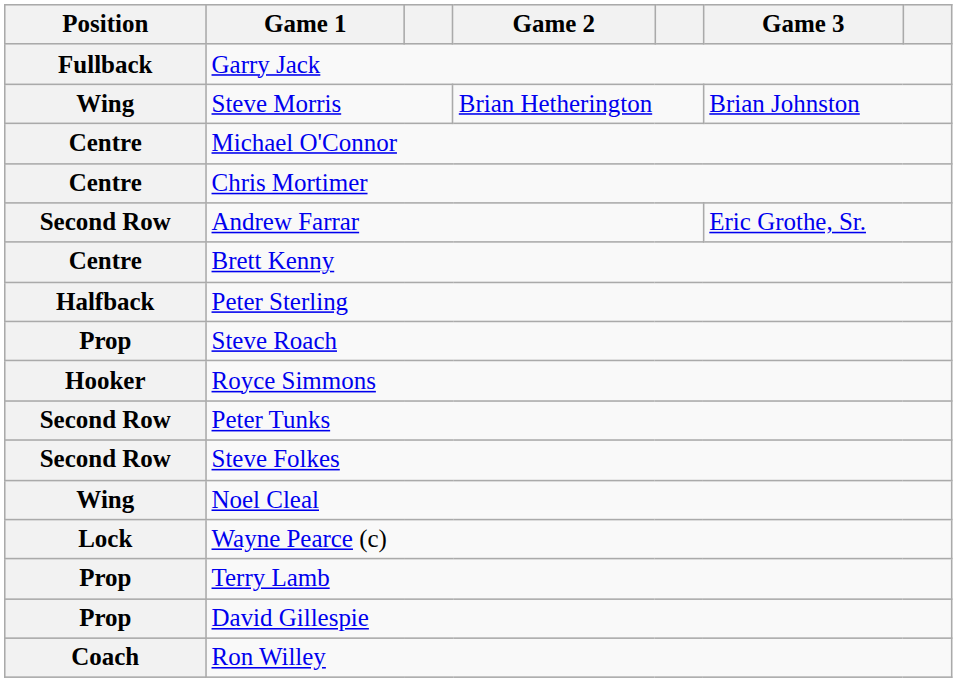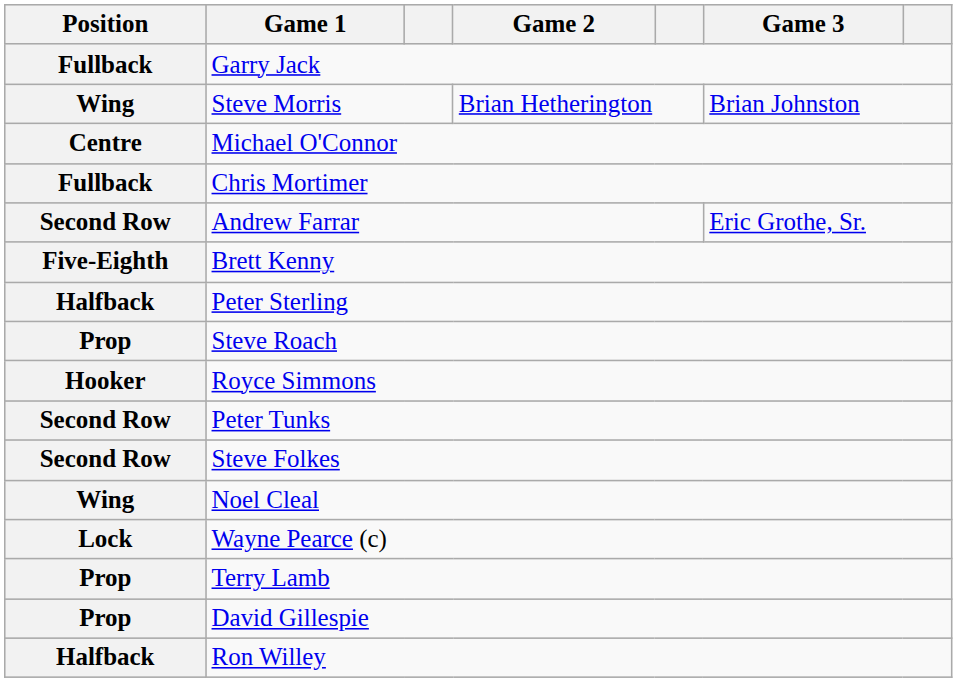Chris Mortimer | Position: Centre -> Fullback
Brett Kenny | Position: Centre -> Five-Eighth
Ron Willey | Position: Coach -> Halfback
